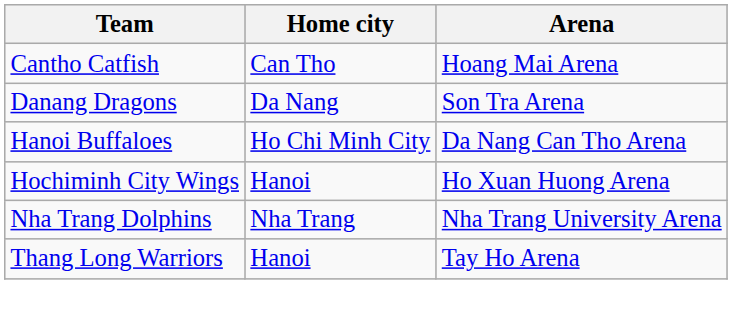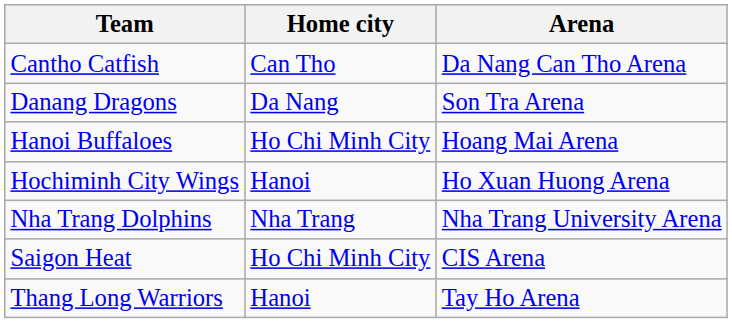Cantho Catfish | Arena: Hoang Mai Arena -> Da Nang Can Tho Arena
Hanoi Buffaloes | Arena: Da Nang Can Tho Arena -> Hoang Mai Arena
+ row: Saigon Heat | Ho Chi Minh City | CIS Arena
